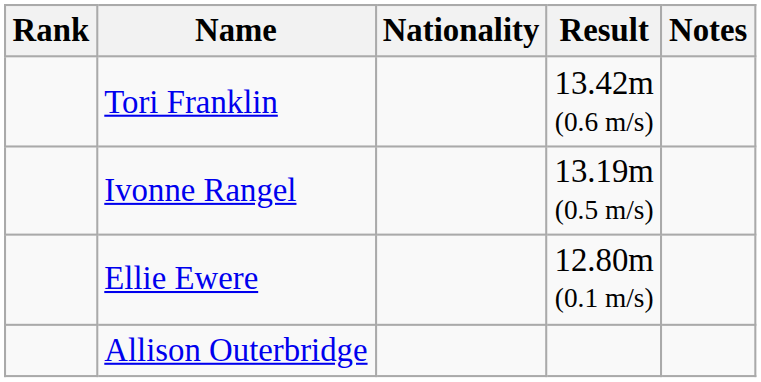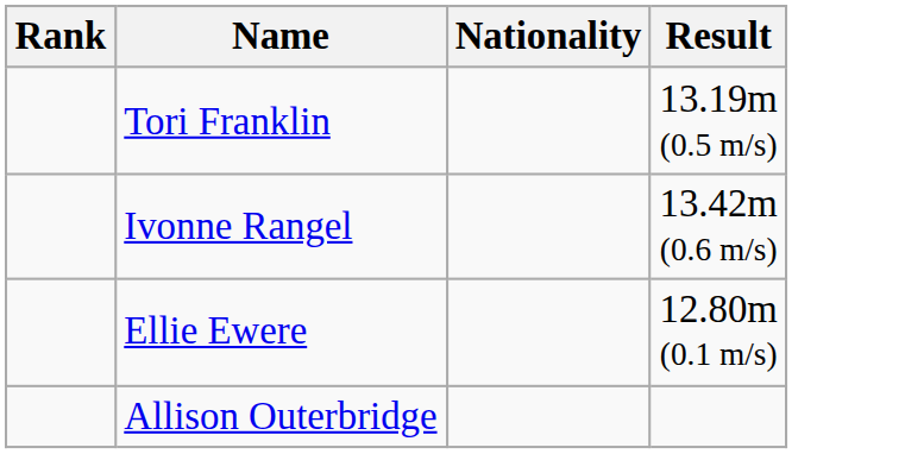- column: Notes
Tori Franklin | Result: 13.42m (0.6 m/s) -> 13.19m (0.5 m/s)
Ivonne Rangel | Result: 13.19m (0.5 m/s) -> 13.42m (0.6 m/s)
